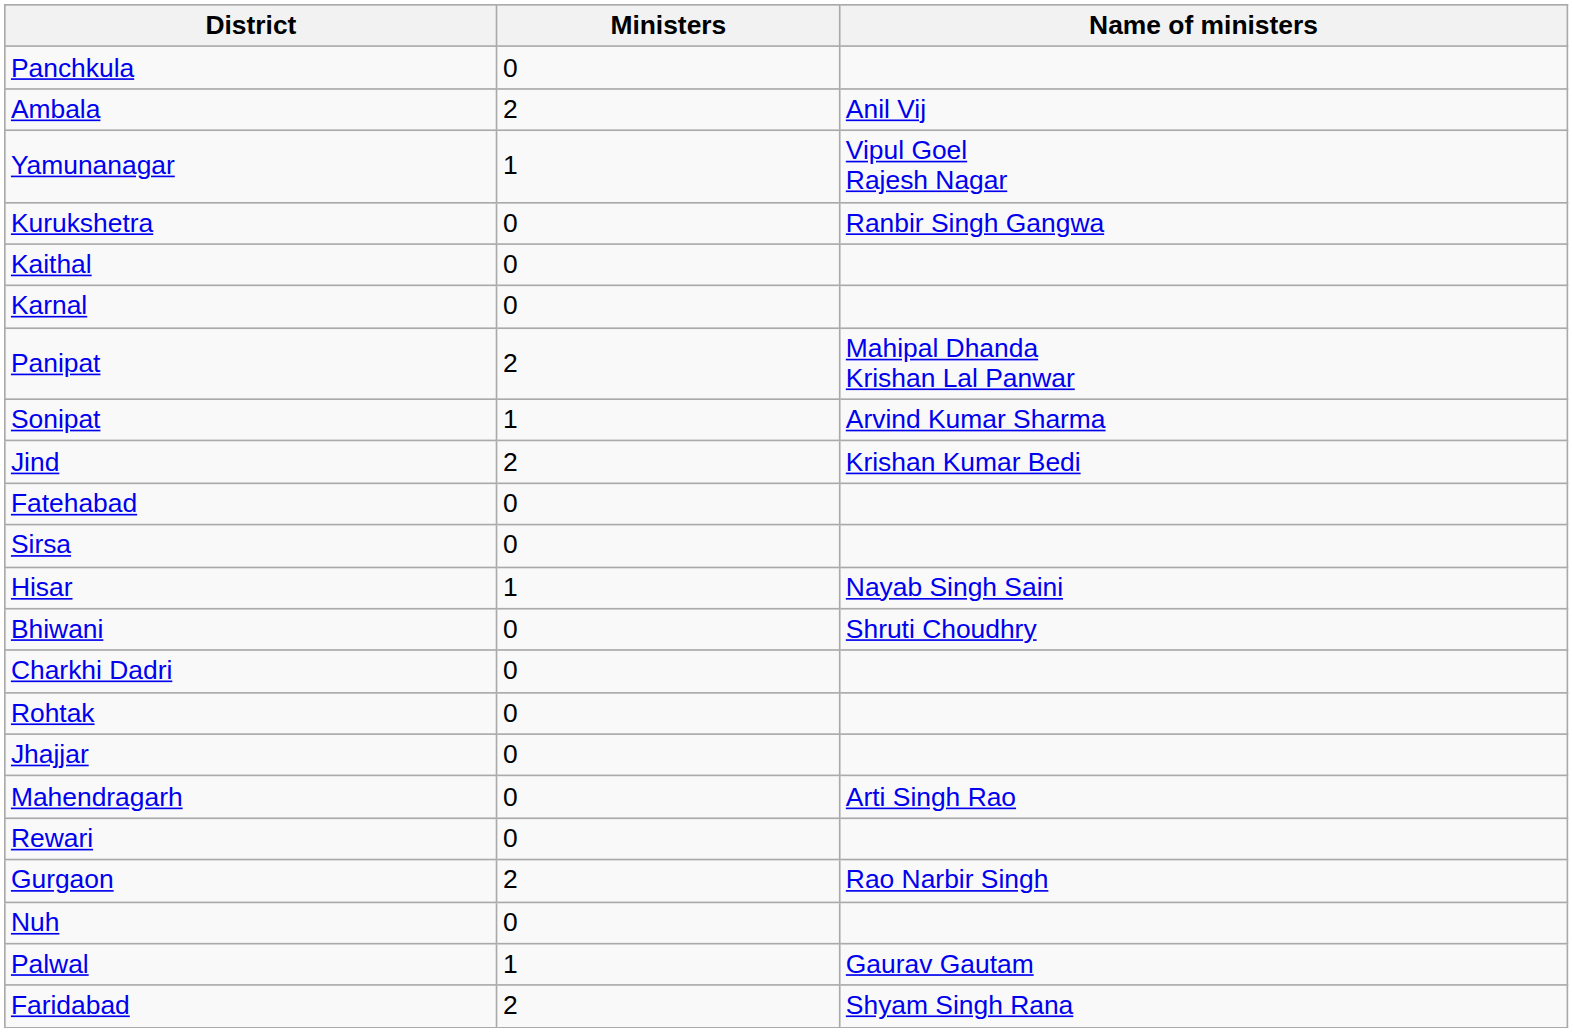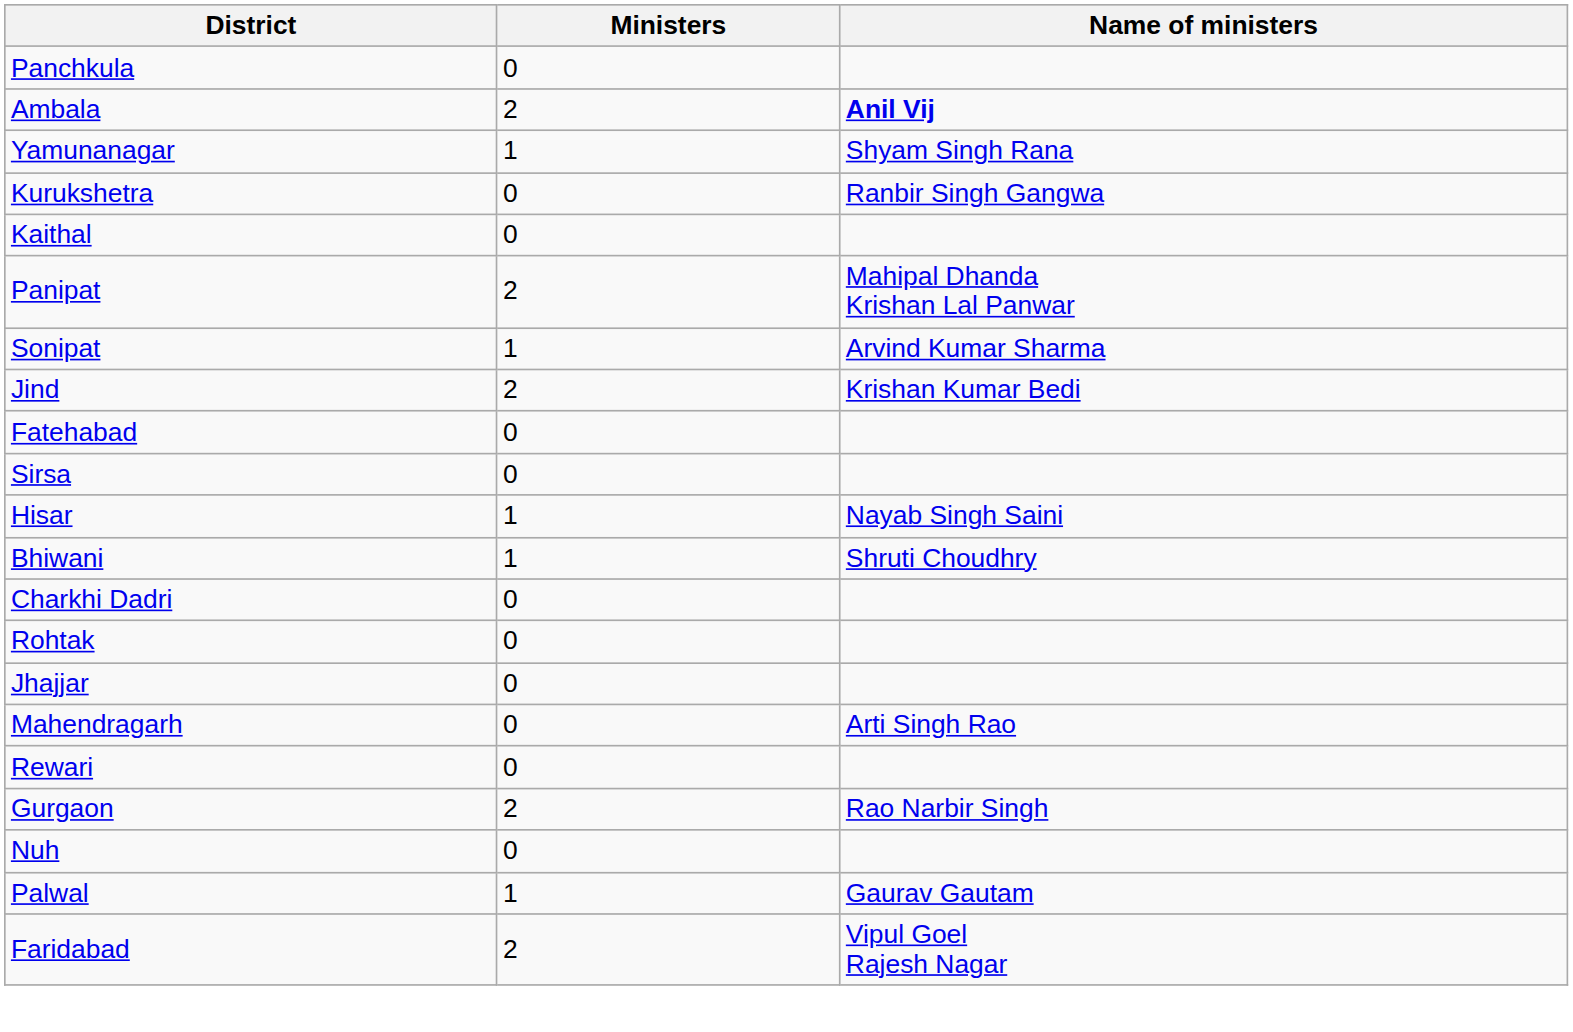Ambala | Name of ministers: normal -> bold
Yamunanagar | Name of ministers: Vipul Goel Rajesh Nagar -> Shyam Singh Rana
- row: Karnal | 0
Bhiwani | Ministers: 0 -> 1
Faridabad | Name of ministers: Shyam Singh Rana -> Vipul Goel Rajesh Nagar
